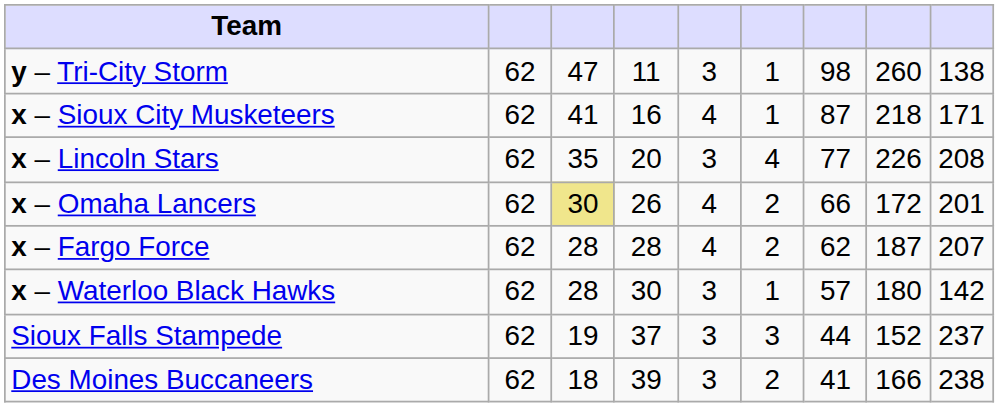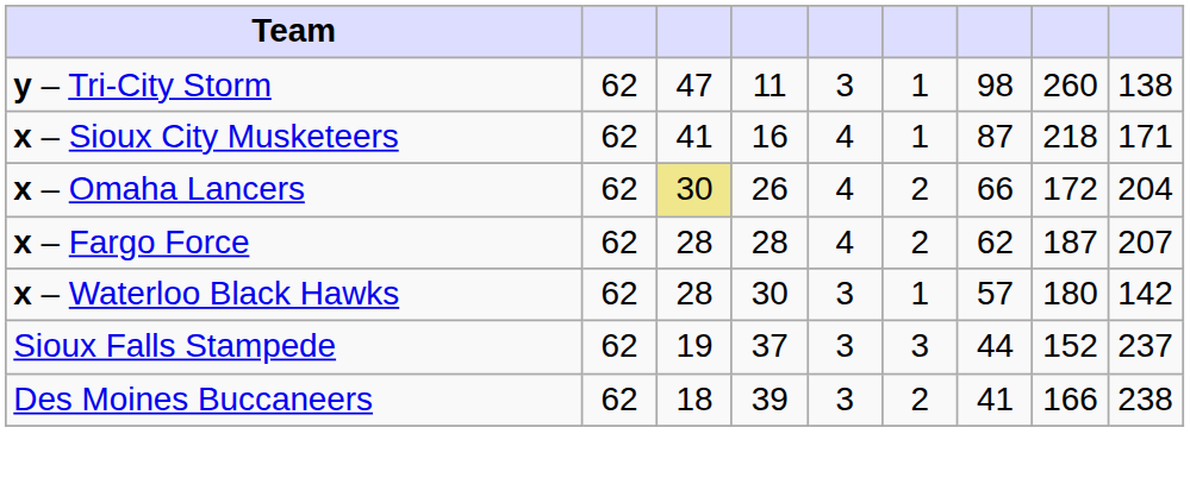- row: x – Lincoln Stars | 62 | 35 | 20 | 3 | 4 | 77 | 226 | 208
x – Omaha Lancers | column 9: 201 -> 204
